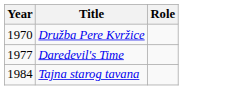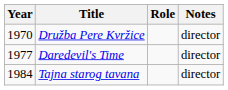+ column: Notes | director | director | director
